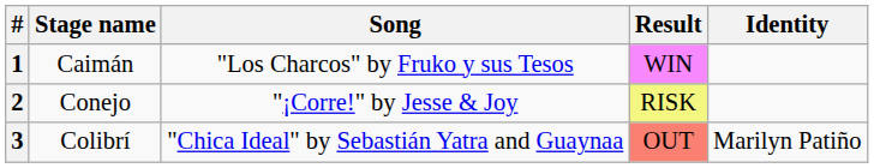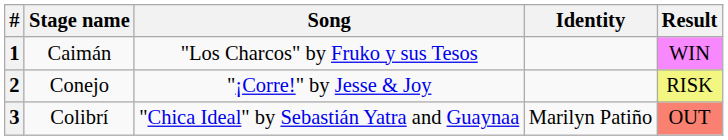columns swapped: Identity <-> Result
